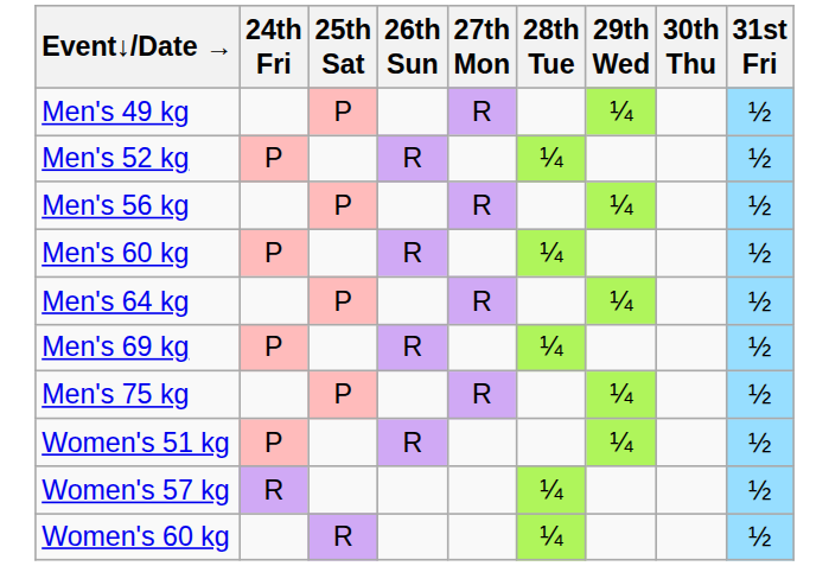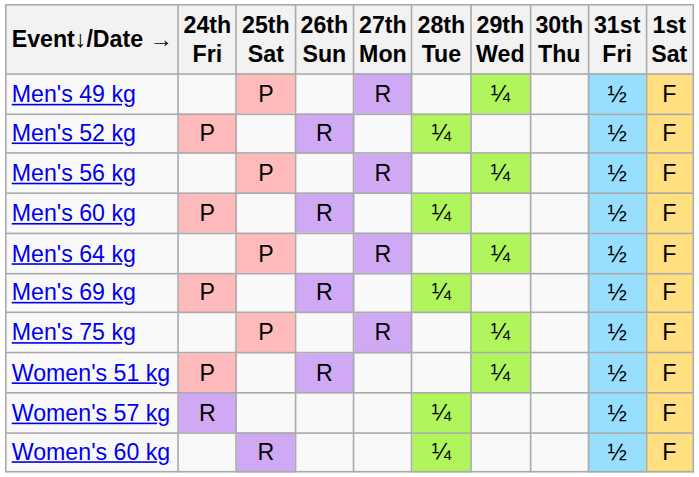+ column: 1st Sat | F | F | F | F | F | F | F | F | F | F
